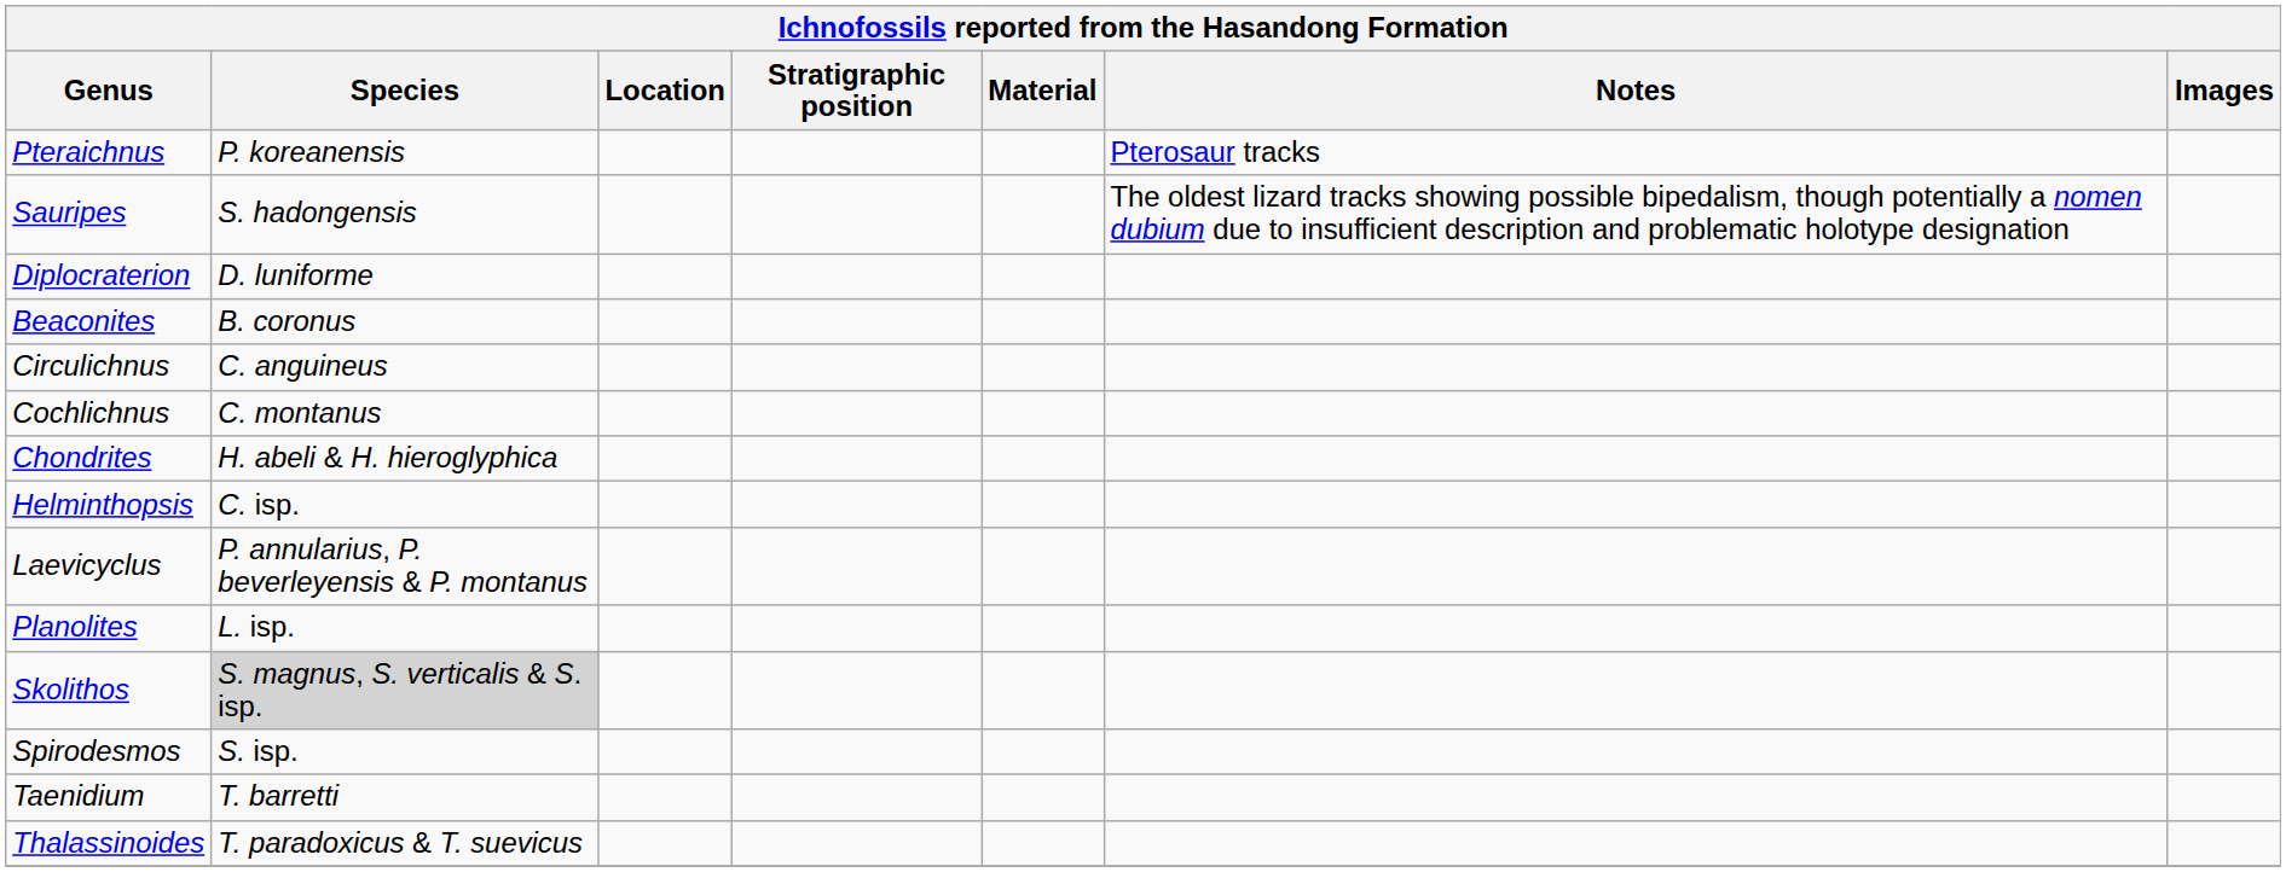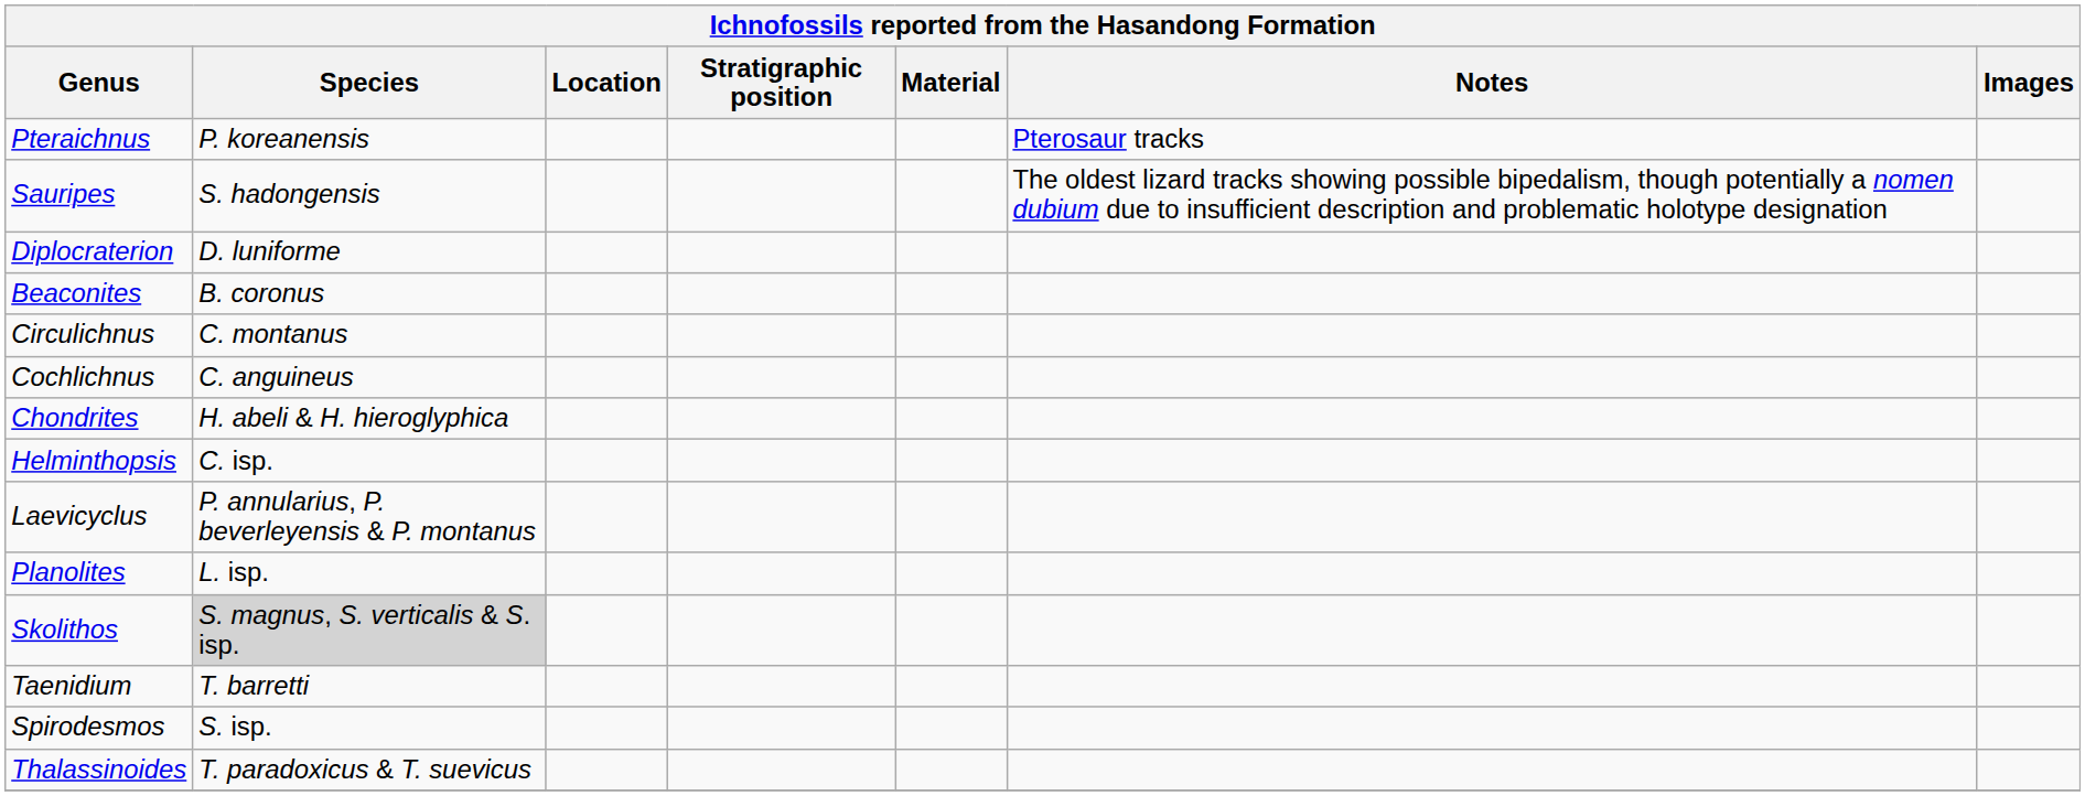Circulichnus | Species: C. anguineus -> C. montanus
Cochlichnus | Species: C. montanus -> C. anguineus
rows swapped: Spirodesmos <-> Taenidium
